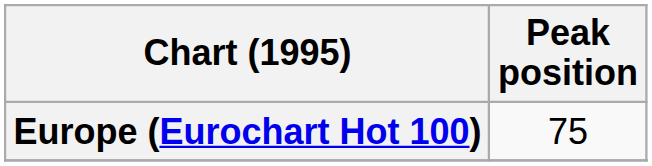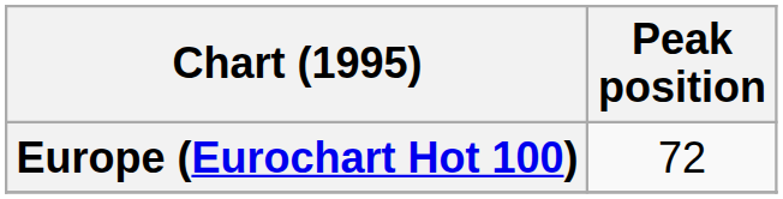Europe (Eurochart Hot 100) | Peak position: 75 -> 72
